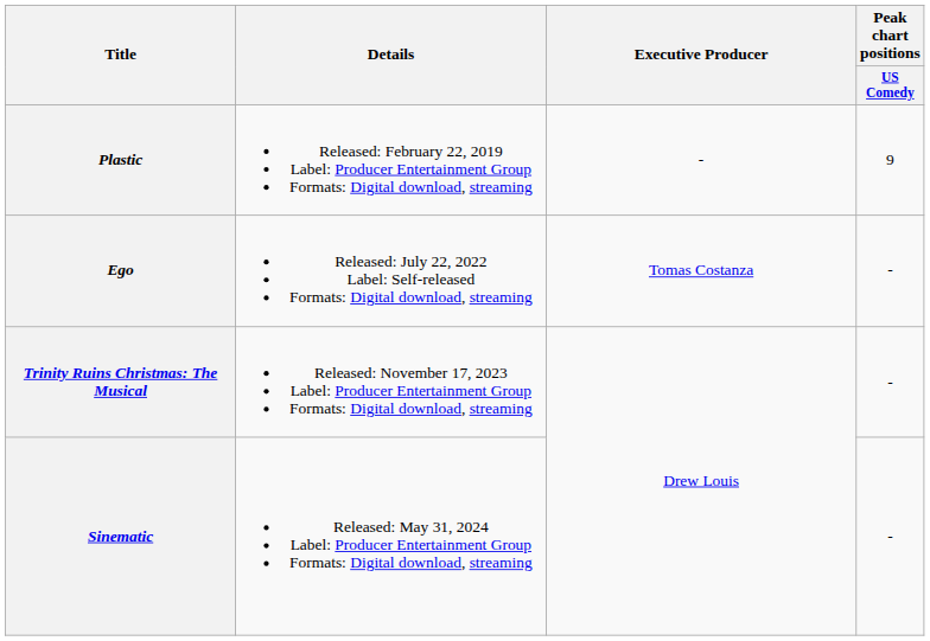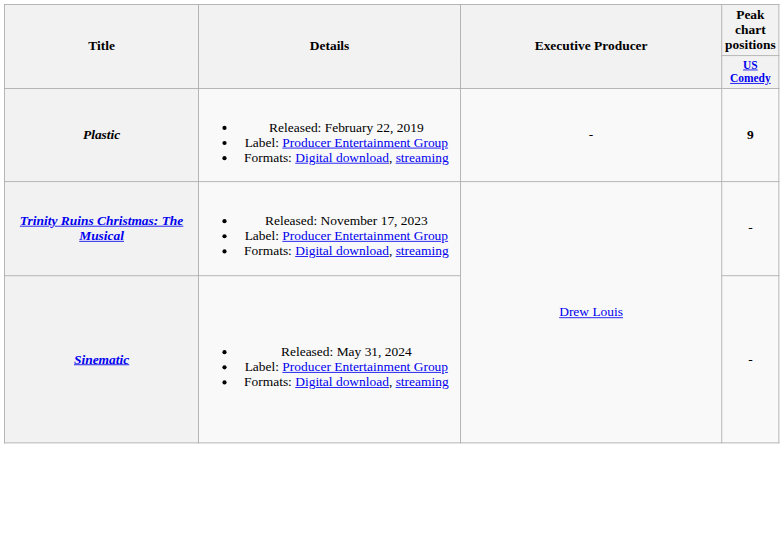Plastic | Peak chart positions / US Comedy: normal -> bold
- row: Ego | Released: July 22, 2022 Label: Self-released Formats: Digital download, streaming | Tomas Costanza | -
